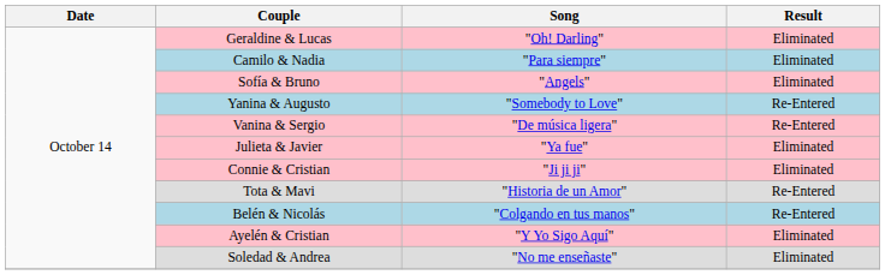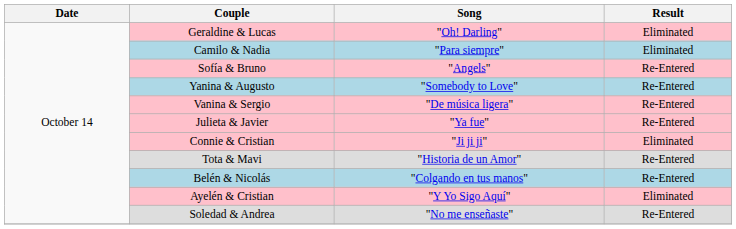Sofía & Bruno | Result: Eliminated -> Re-Entered
Julieta & Javier | Result: Eliminated -> Re-Entered
Soledad & Andrea | Result: Eliminated -> Re-Entered
